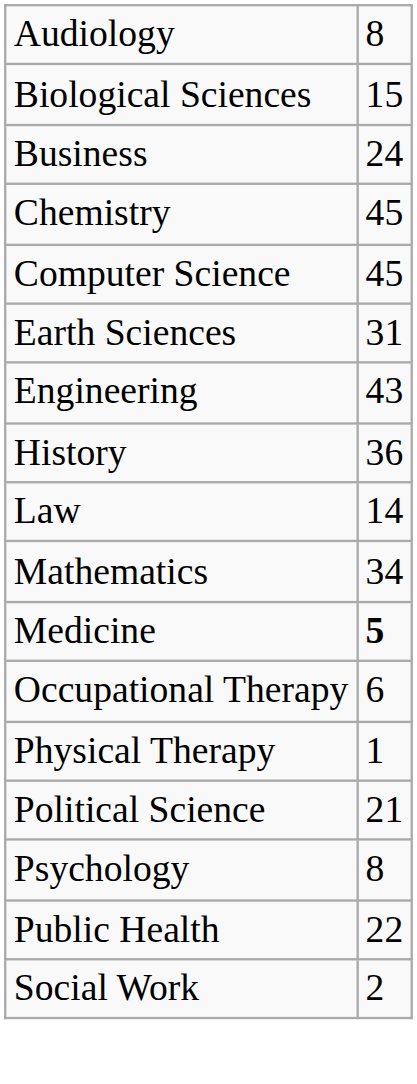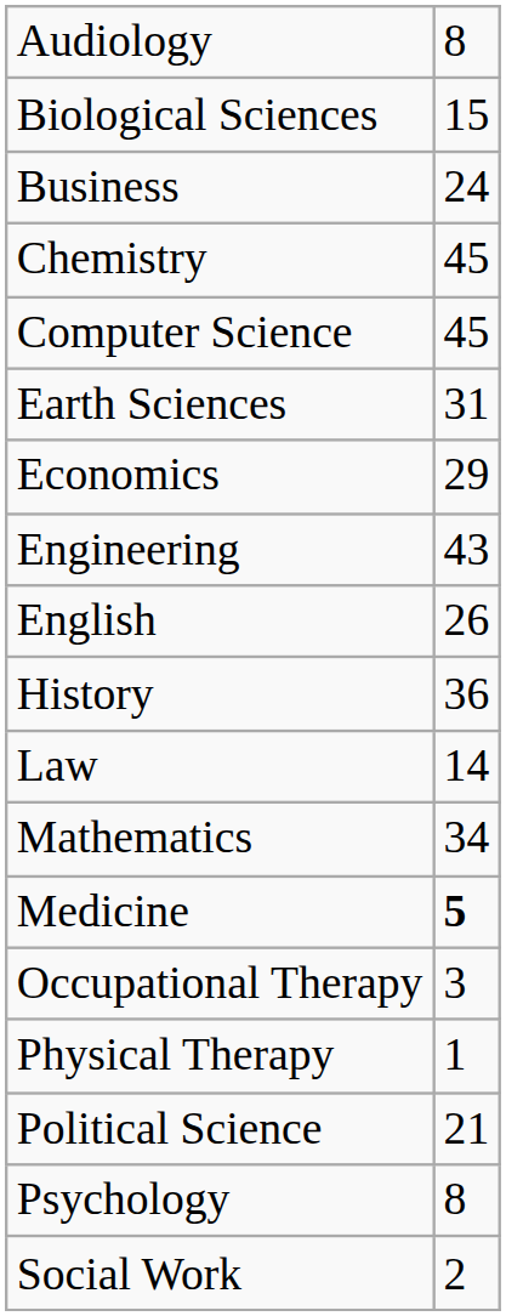+ row: Economics | 29
+ row: English | 26
Occupational Therapy | column 2: 6 -> 3
- row: Public Health | 22
